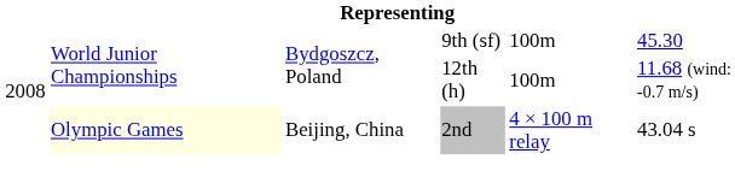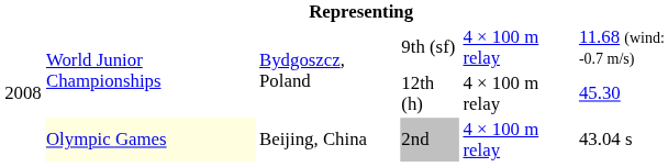9th (sf) | column 5: 100m -> 4 × 100 m relay
9th (sf) | column 6: 45.30 -> 11.68 (wind: -0.7 m/s)
12th (h) | column 5: 100m -> 4 × 100 m relay
12th (h) | column 6: 11.68 (wind: -0.7 m/s) -> 45.30
